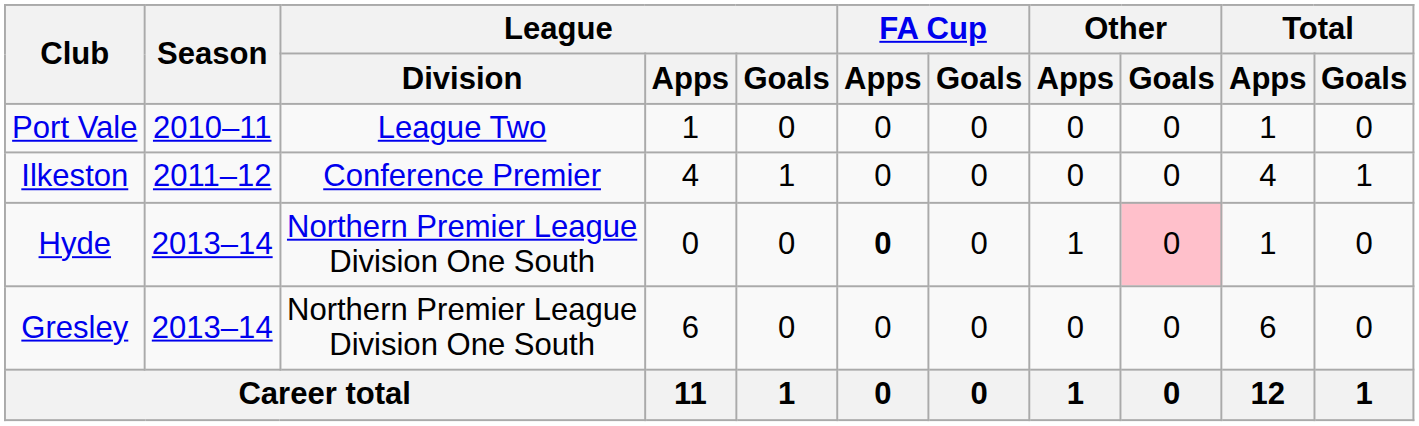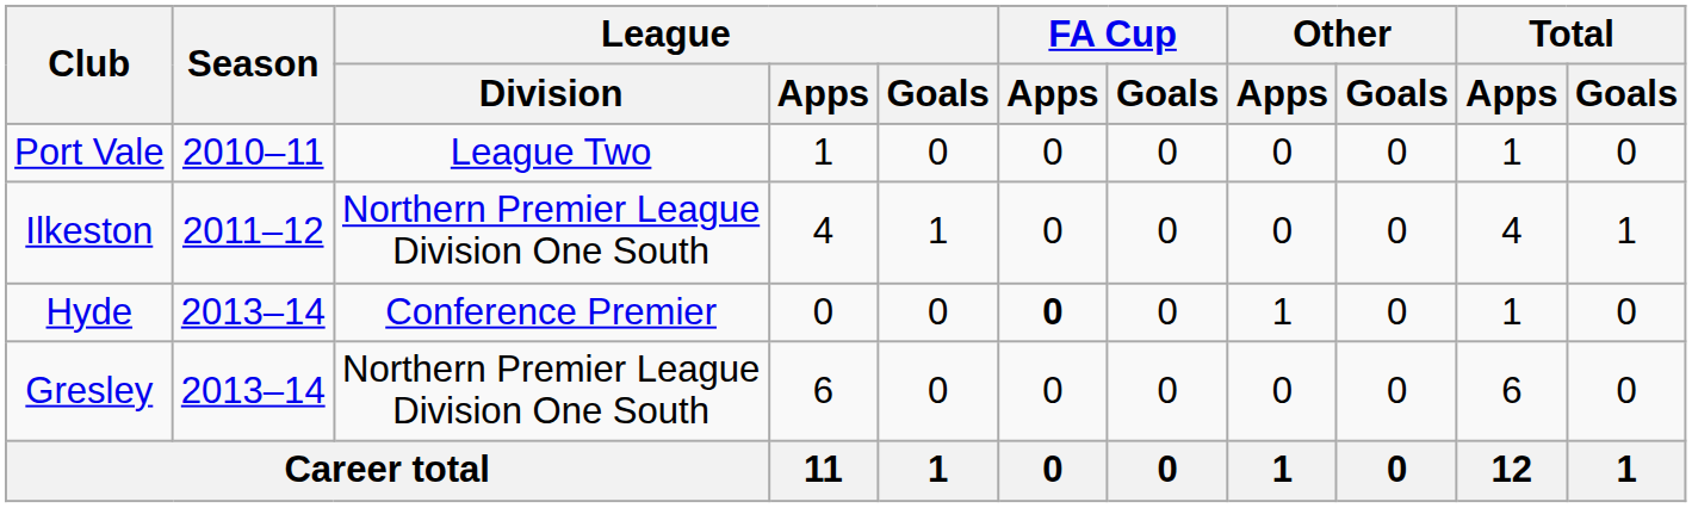Ilkeston | League / Division: Conference Premier -> Northern Premier League Division One South
Hyde | League / Division: Northern Premier League Division One South -> Conference Premier
Hyde | Other / Goals: pink background -> no background
